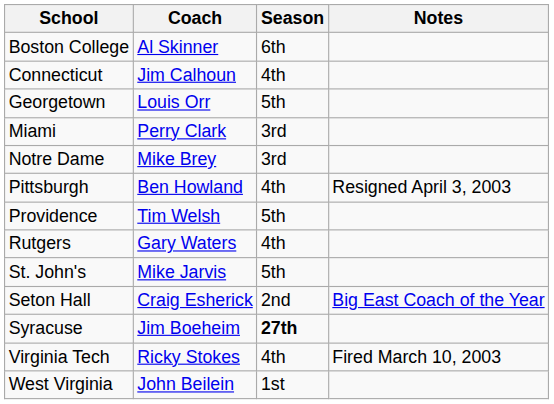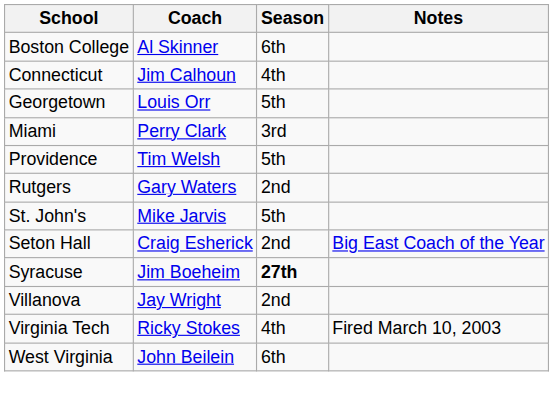- row: Notre Dame | Mike Brey | 3rd
- row: Pittsburgh | Ben Howland | 4th | Resigned April 3, 2003
Rutgers | Season: 4th -> 2nd
+ row: Villanova | Jay Wright | 2nd
West Virginia | Season: 1st -> 6th
